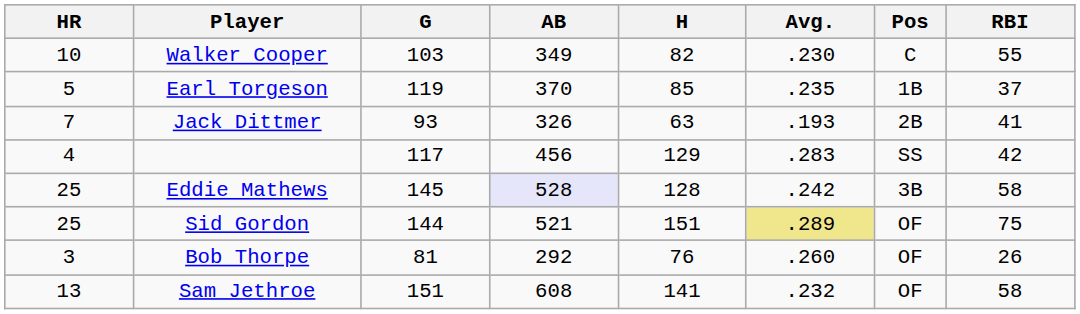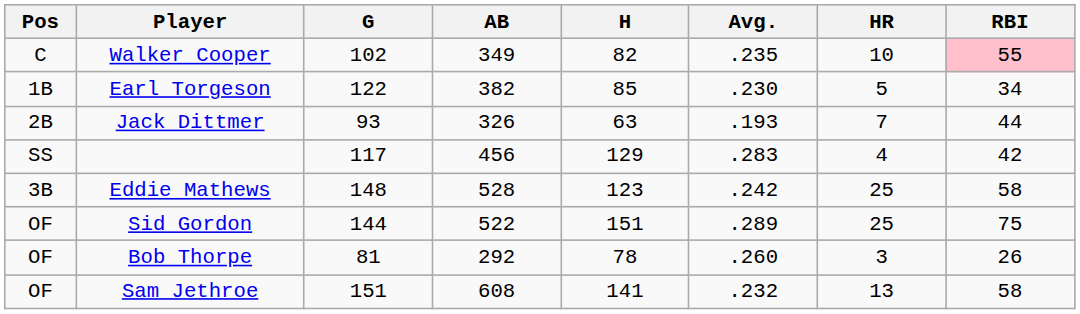columns swapped: Pos <-> HR
Walker Cooper | G: 103 -> 102
Walker Cooper | Avg.: .230 -> .235
Walker Cooper | RBI: no background -> pink background
Earl Torgeson | G: 119 -> 122
Earl Torgeson | AB: 370 -> 382
Earl Torgeson | Avg.: .235 -> .230
Earl Torgeson | RBI: 37 -> 34
Jack Dittmer | RBI: 41 -> 44
Eddie Mathews | G: 145 -> 148
Eddie Mathews | AB: lavender background -> no background
Eddie Mathews | H: 128 -> 123
Sid Gordon | AB: 521 -> 522
Sid Gordon | Avg.: khaki background -> no background
Bob Thorpe | H: 76 -> 78
